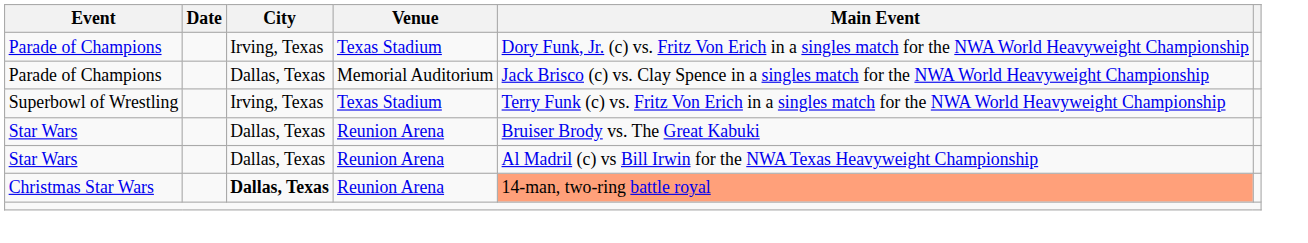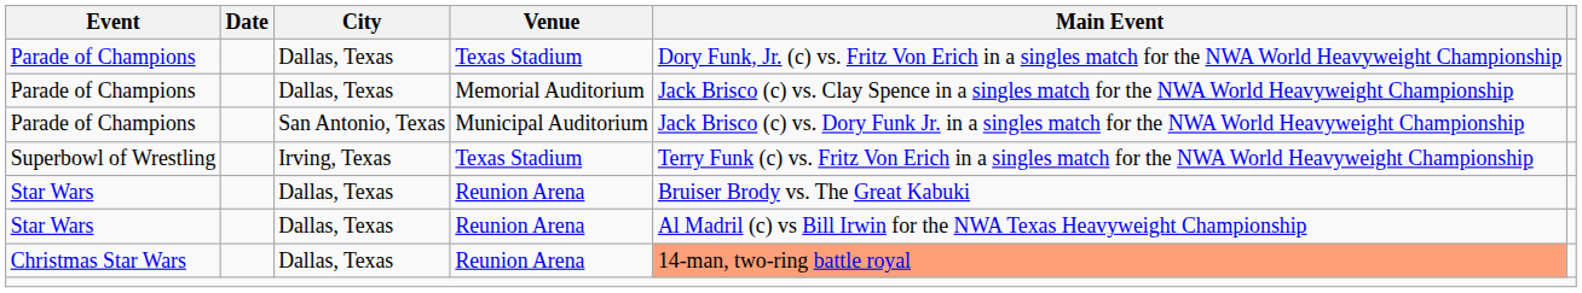Parade of Champions / Texas Stadium | City: Irving, Texas -> Dallas, Texas
+ row: Parade of Champions | San Antonio, Texas | Municipal Auditorium | Jack Brisco (c) vs. Dory Funk Jr. in a singles match for the NWA World Heavyweight Championship
Christmas Star Wars | City: bold -> normal
